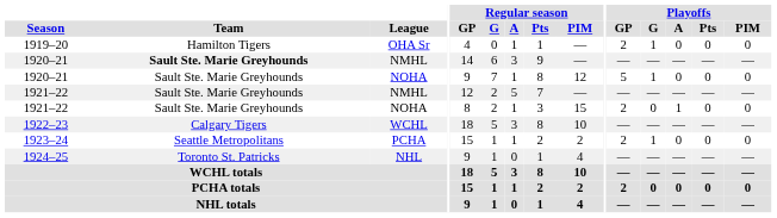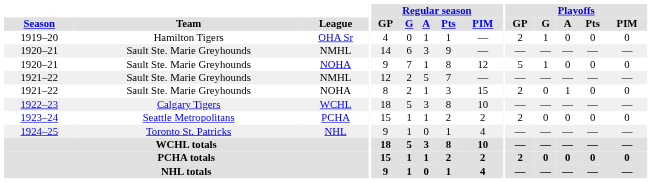1920–21 / NMHL | Team: bold -> normal
1923–24 | Playoffs / G: 1 -> 0
